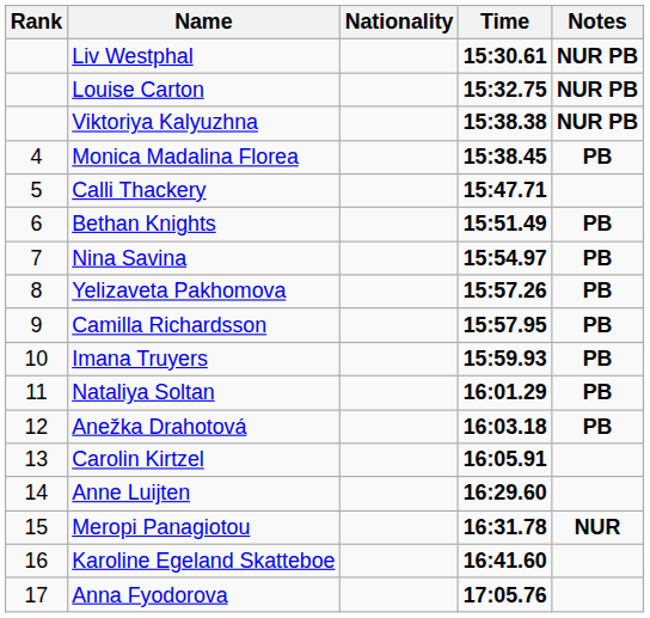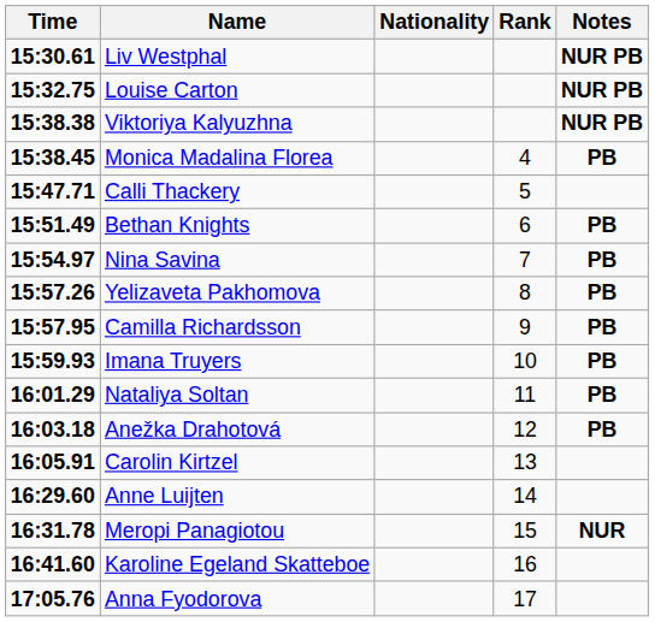columns swapped: Rank <-> Time
